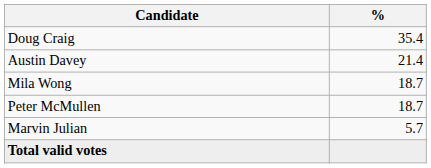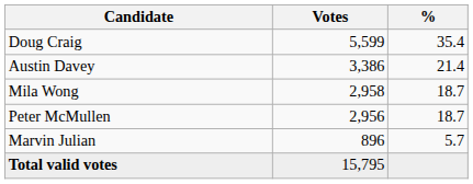+ column: Votes | 5,599 | 3,386 | 2,958 | 2,956 | 896 | 15,795
